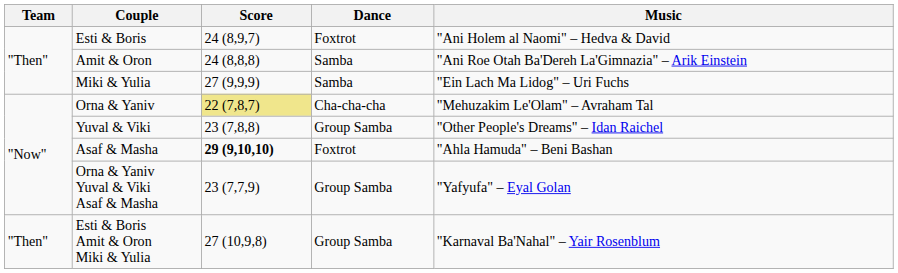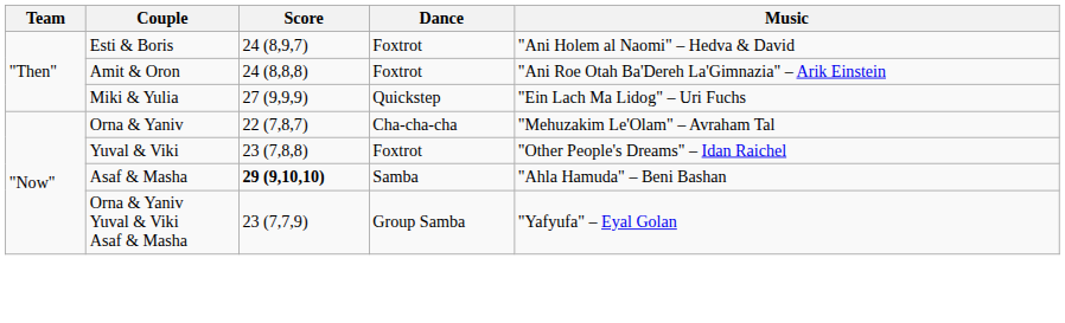Amit & Oron | Dance: Samba -> Foxtrot
Miki & Yulia | Dance: Samba -> Quickstep
Orna & Yaniv | Score: khaki background -> no background
Yuval & Viki | Dance: Group Samba -> Foxtrot
Asaf & Masha | Dance: Foxtrot -> Samba
- row: "Then" | Esti & Boris Amit & Oron Miki & Yulia | 27 (10,9,8) | Group Samba | "Karnaval Ba'Nahal" – Yair Rosenblum
